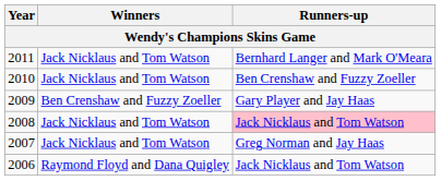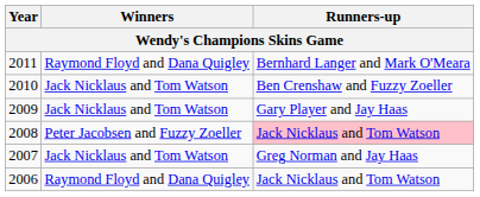2011 | Winners: Jack Nicklaus and Tom Watson -> Raymond Floyd and Dana Quigley
2009 | Winners: Ben Crenshaw and Fuzzy Zoeller -> Jack Nicklaus and Tom Watson
2008 | Winners: Jack Nicklaus and Tom Watson -> Peter Jacobsen and Fuzzy Zoeller
